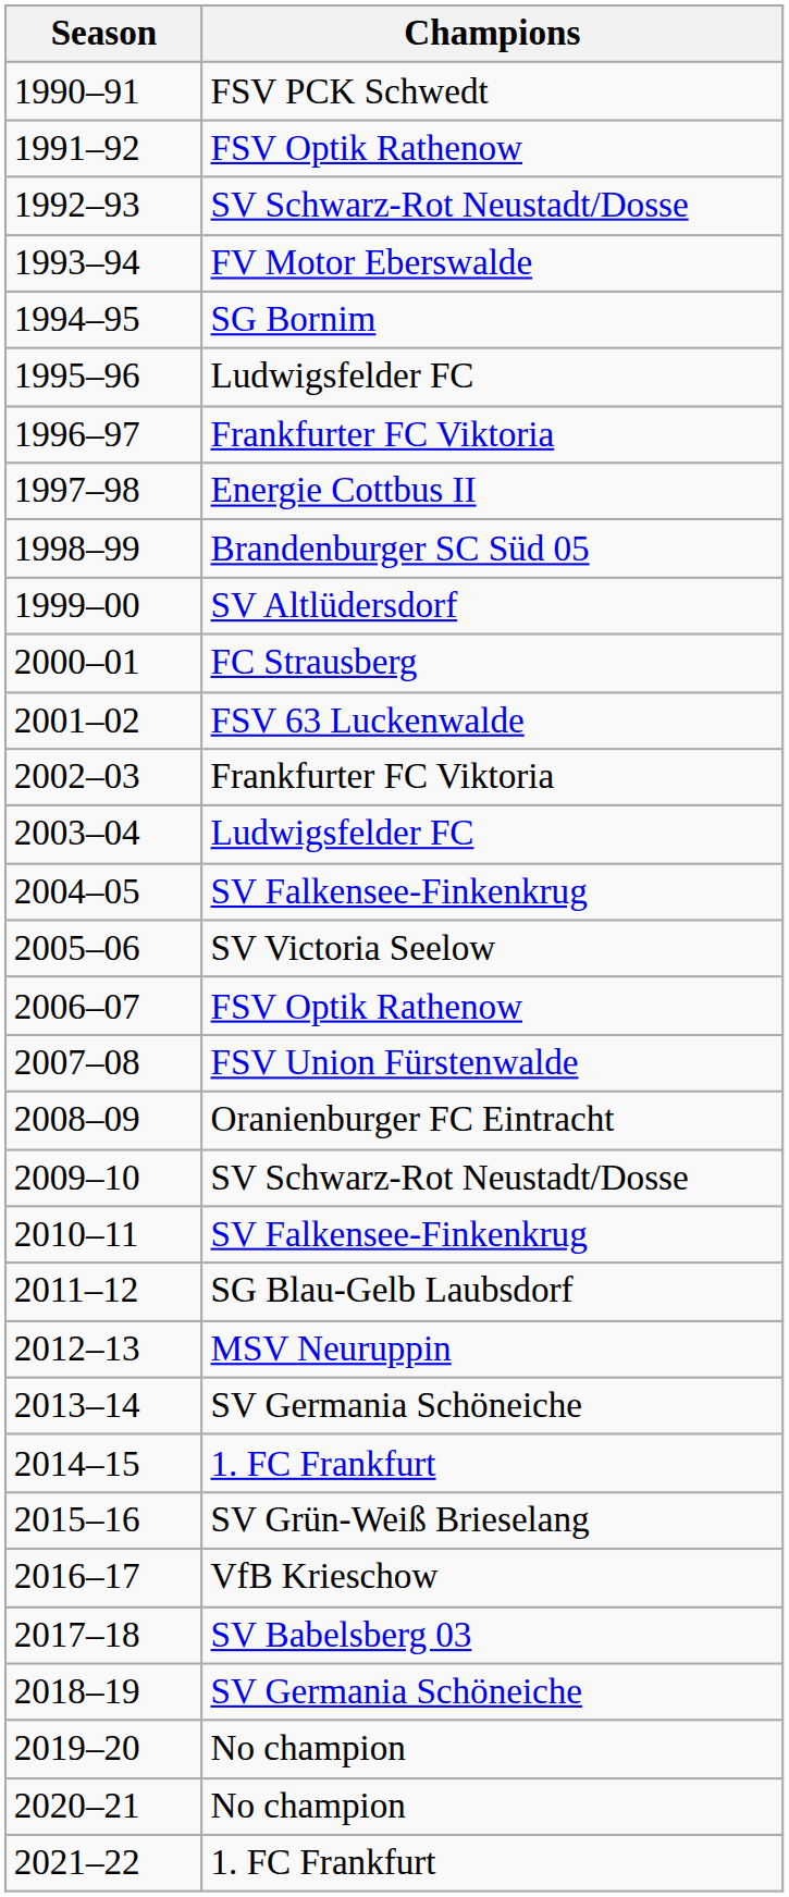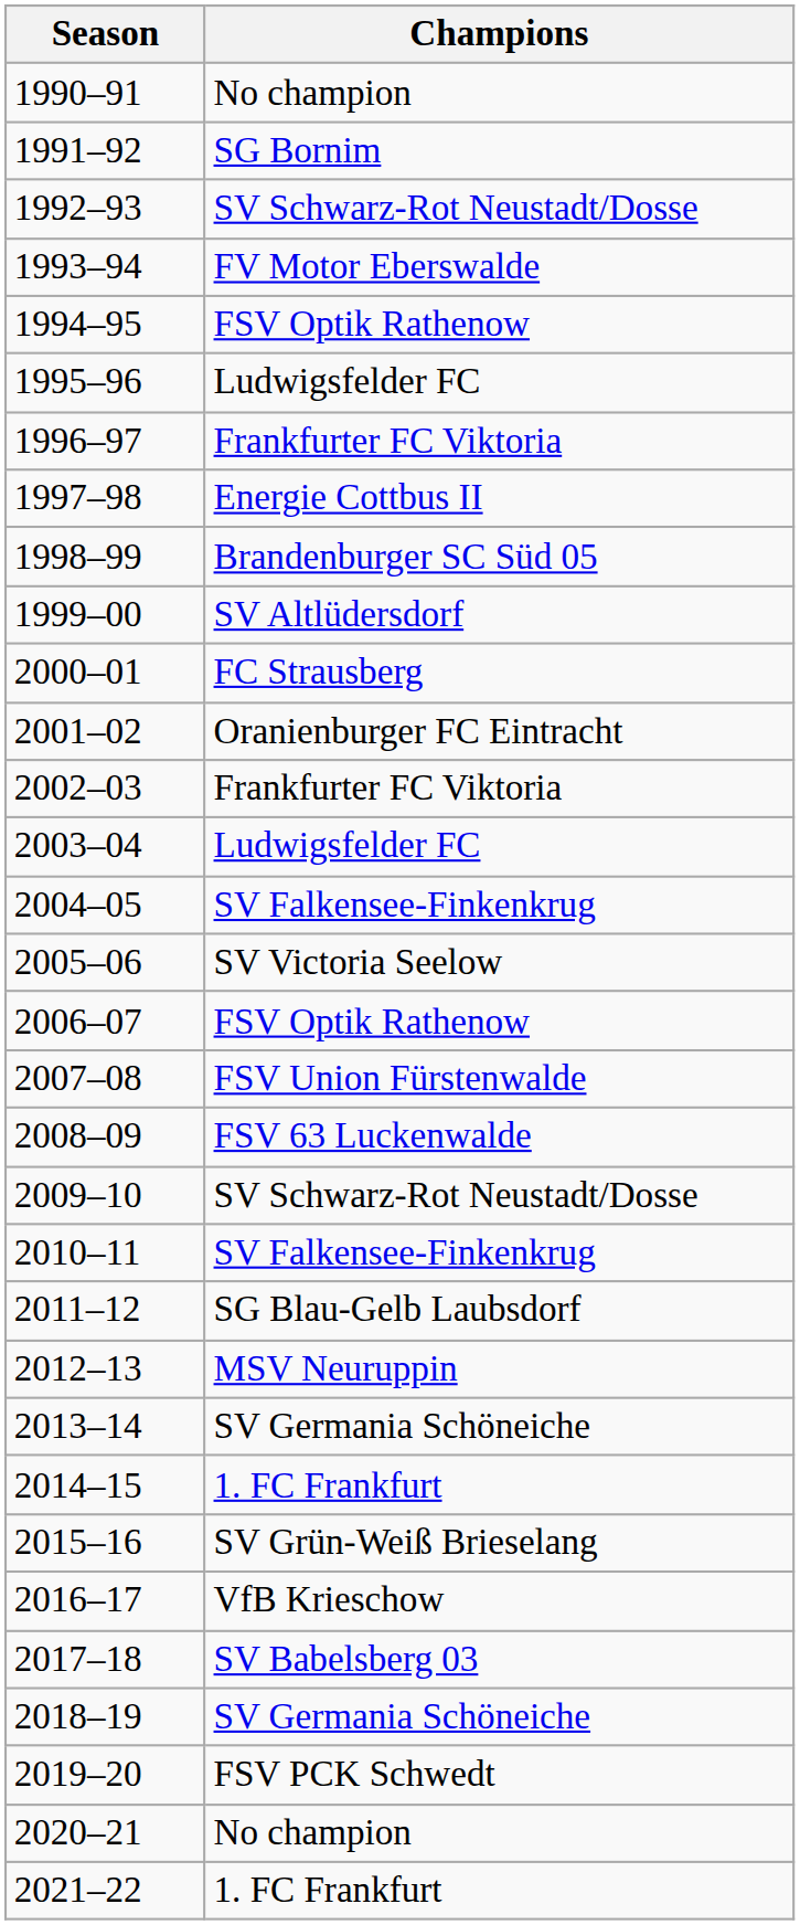1990–91 | Champions: FSV PCK Schwedt -> No champion
1991–92 | Champions: FSV Optik Rathenow -> SG Bornim
1994–95 | Champions: SG Bornim -> FSV Optik Rathenow
2001–02 | Champions: FSV 63 Luckenwalde -> Oranienburger FC Eintracht
2008–09 | Champions: Oranienburger FC Eintracht -> FSV 63 Luckenwalde
2019–20 | Champions: No champion -> FSV PCK Schwedt
